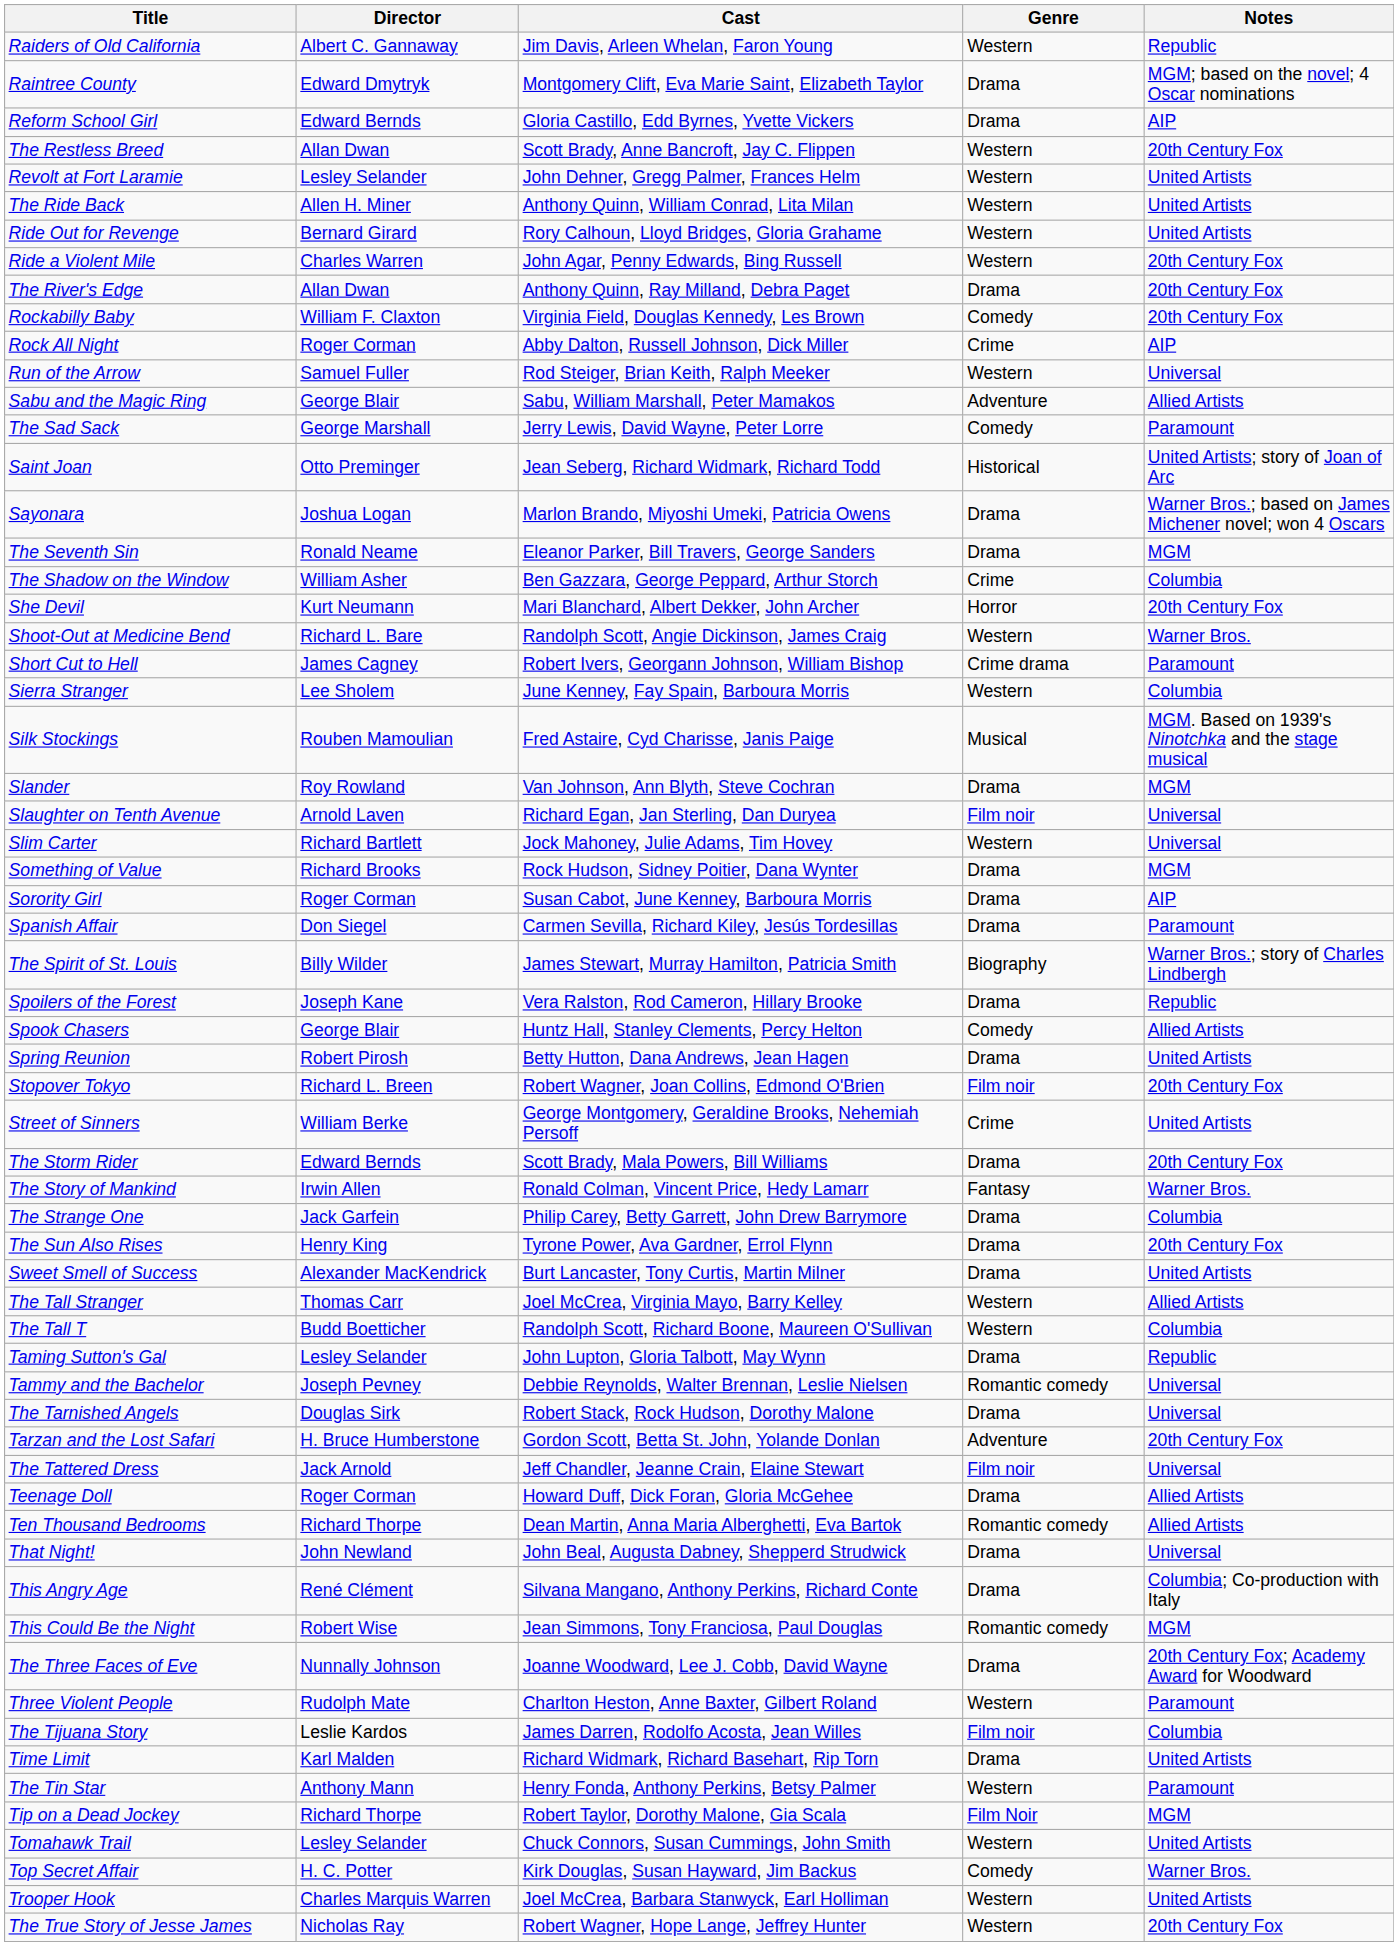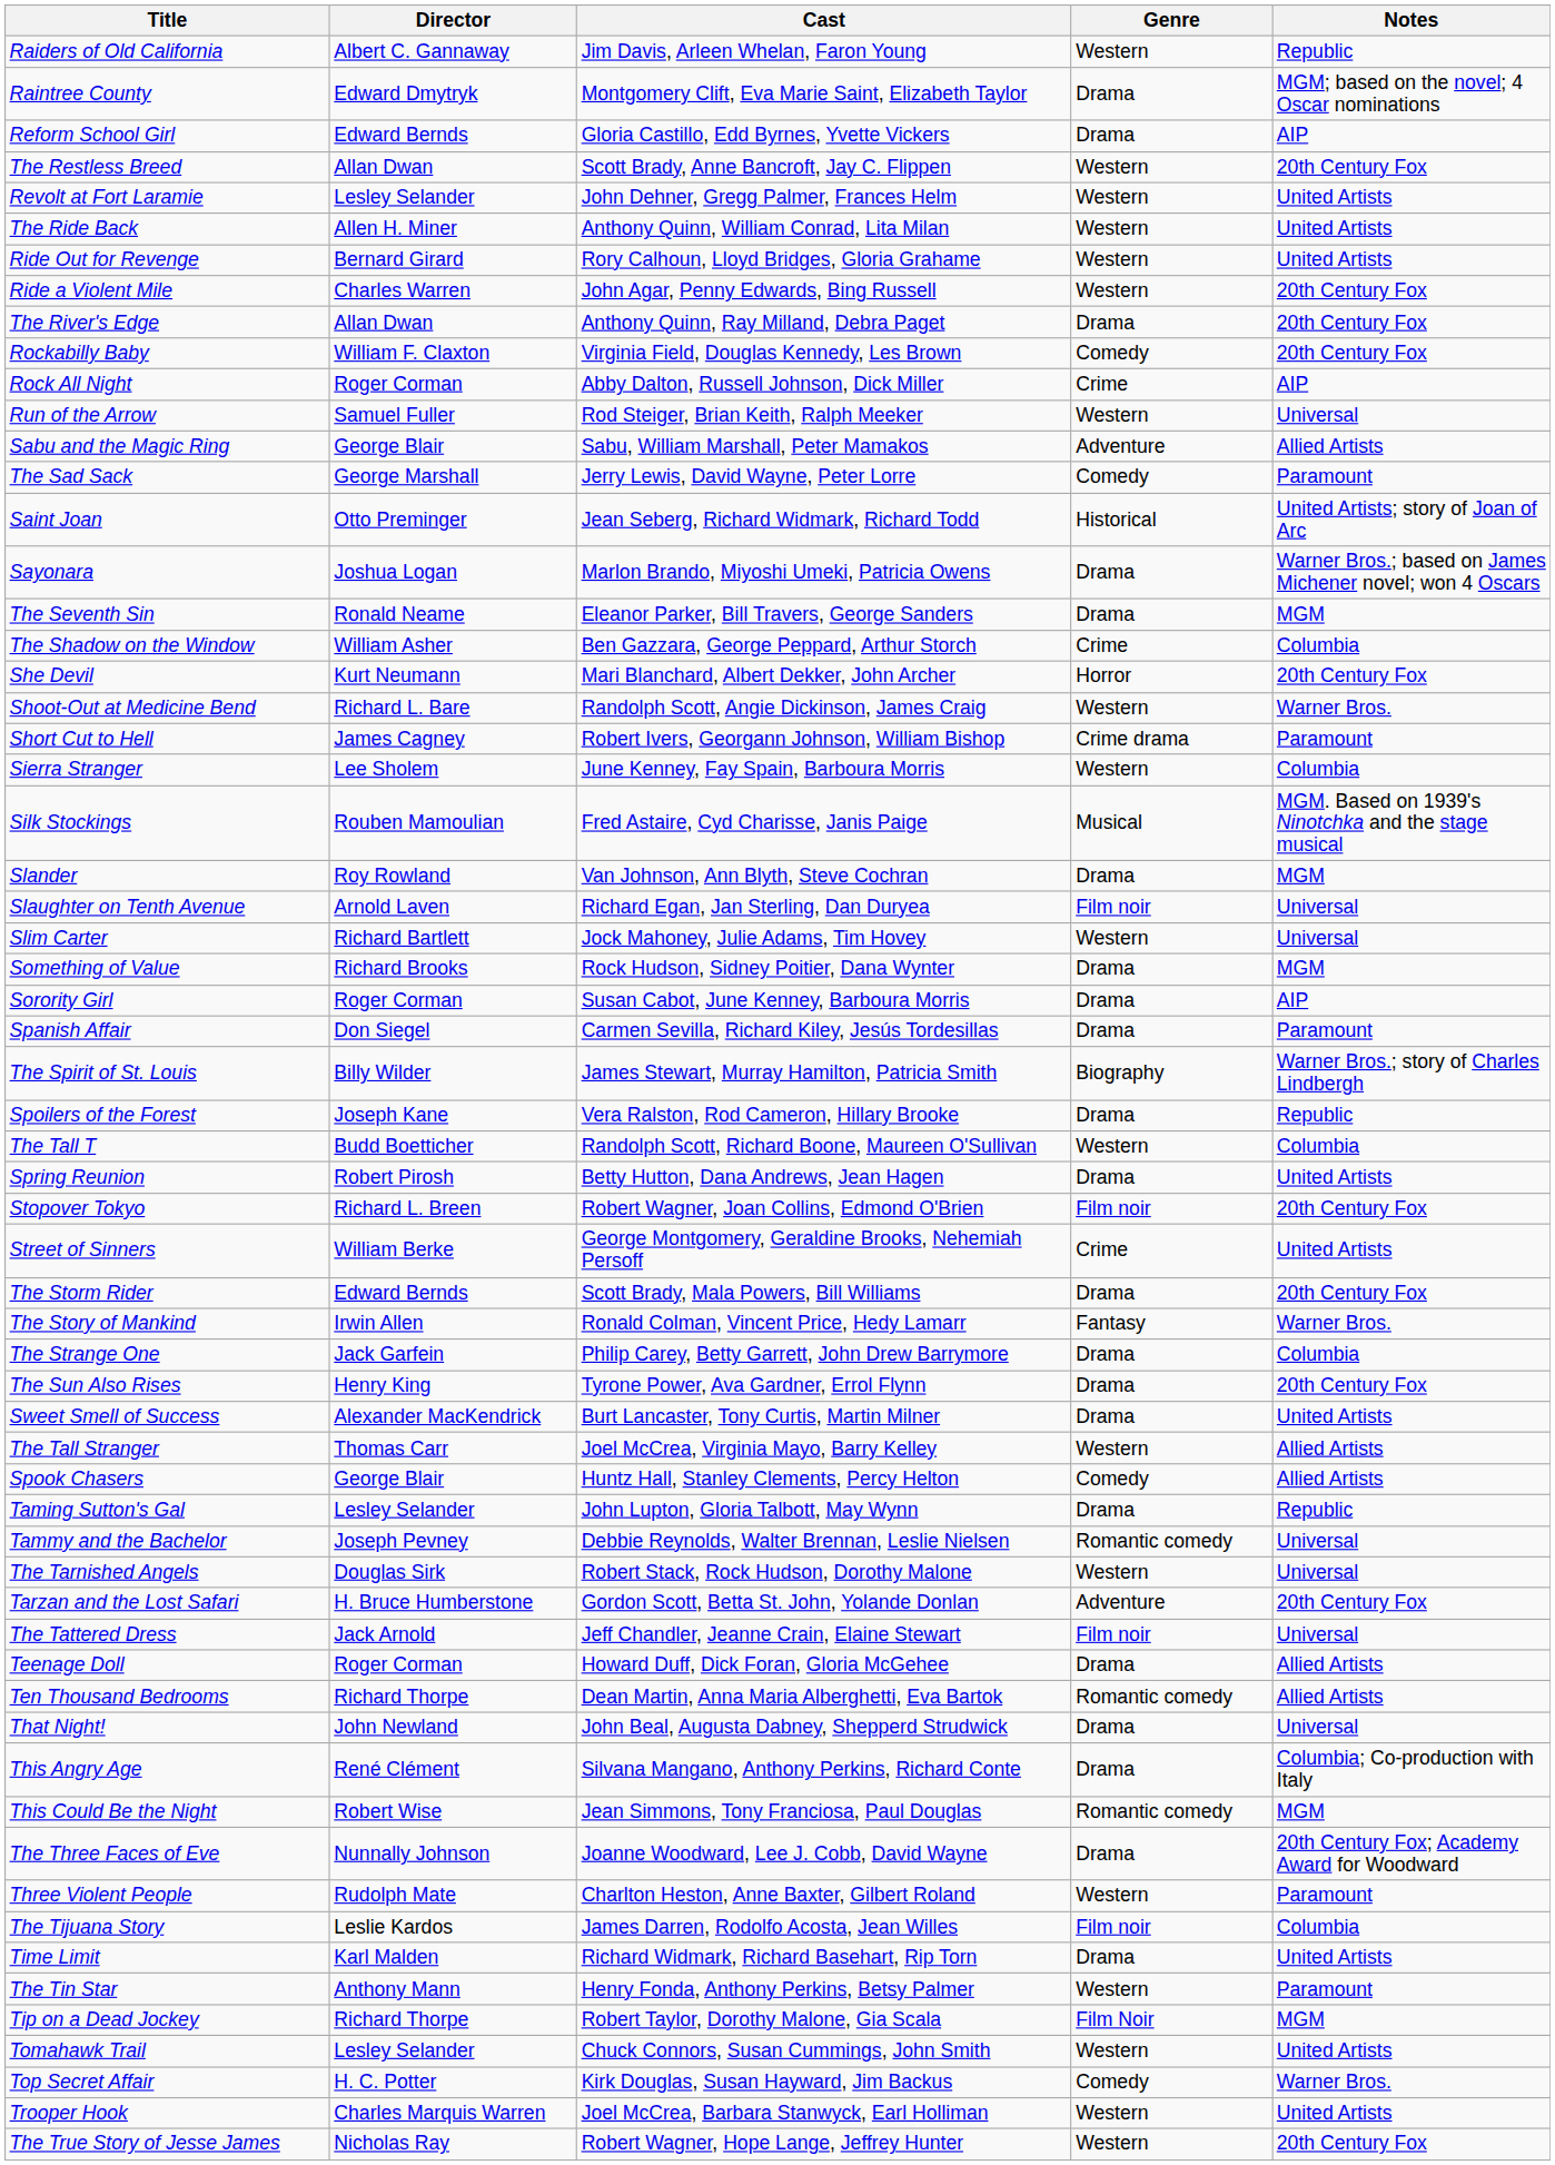rows swapped: Spook Chasers <-> The Tall T
The Tarnished Angels | Genre: Drama -> Western
